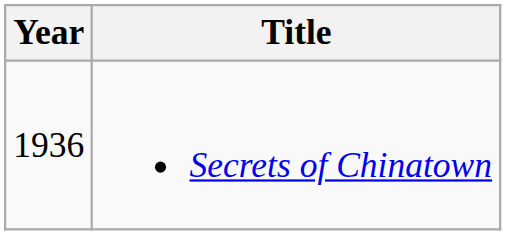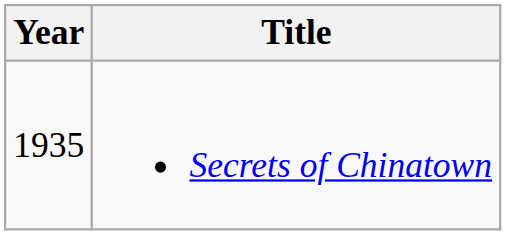Secrets of Chinatown | Year: 1936 -> 1935
